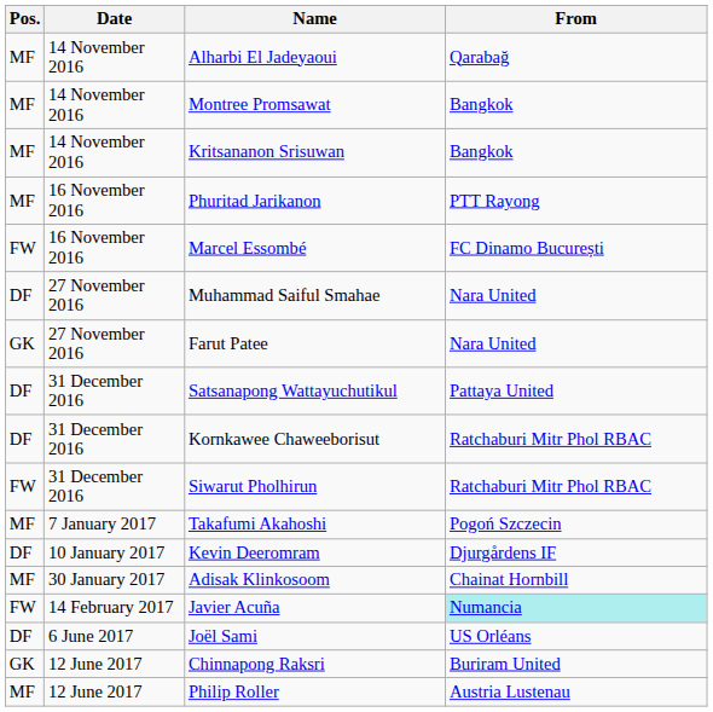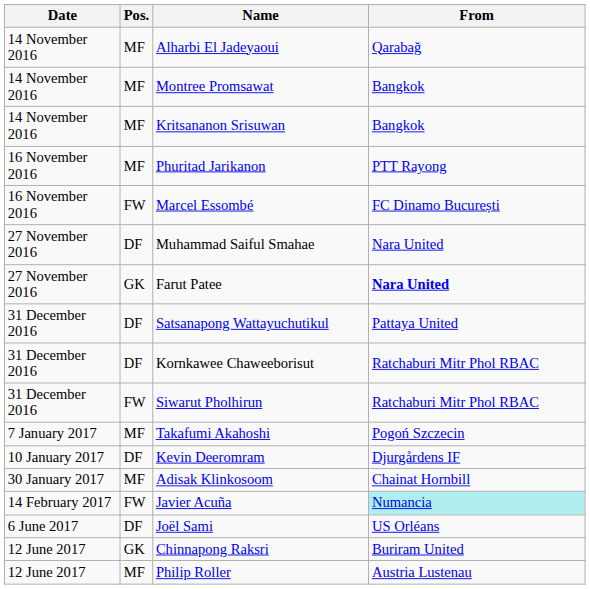columns swapped: Date <-> Pos.
Farut Patee | From: normal -> bold
